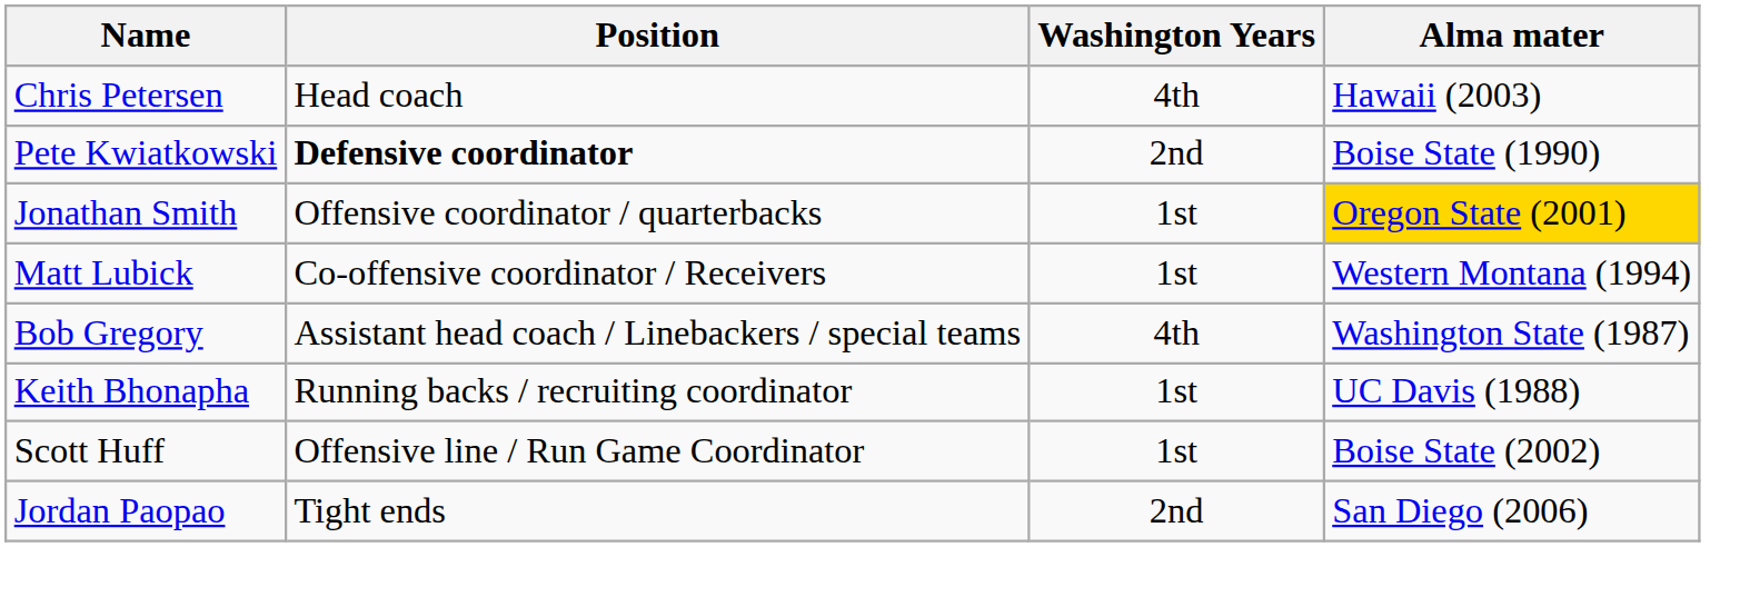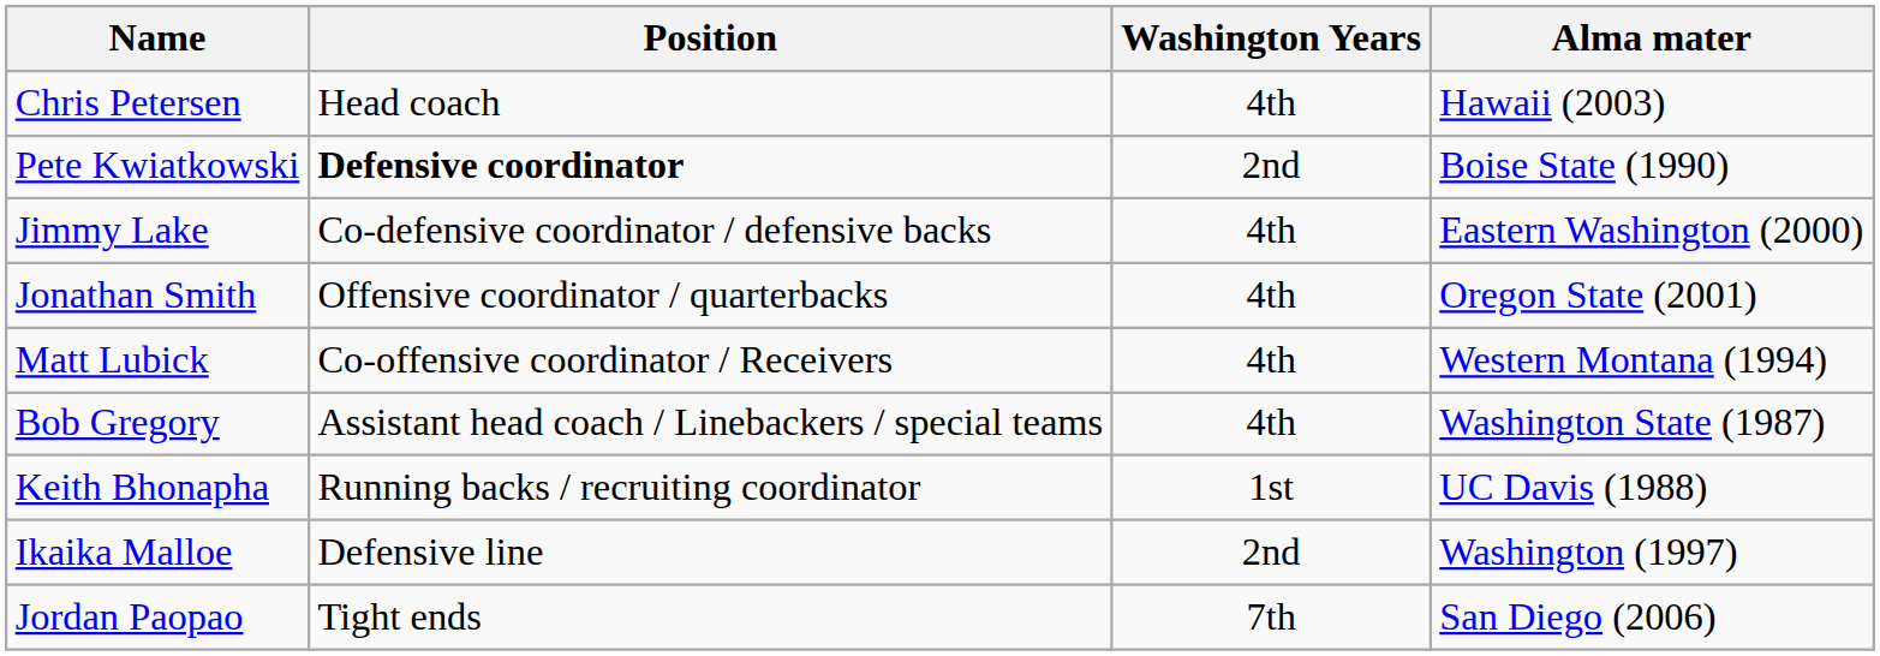+ row: Jimmy Lake | Co-defensive coordinator / defensive backs | 4th | Eastern Washington (2000)
Jonathan Smith | Washington Years: 1st -> 4th
Jonathan Smith | Alma mater: gold background -> no background
Matt Lubick | Washington Years: 1st -> 4th
- row: Scott Huff | Offensive line / Run Game Coordinator | 1st | Boise State (2002)
+ row: Ikaika Malloe | Defensive line | 2nd | Washington (1997)
Jordan Paopao | Washington Years: 2nd -> 7th
